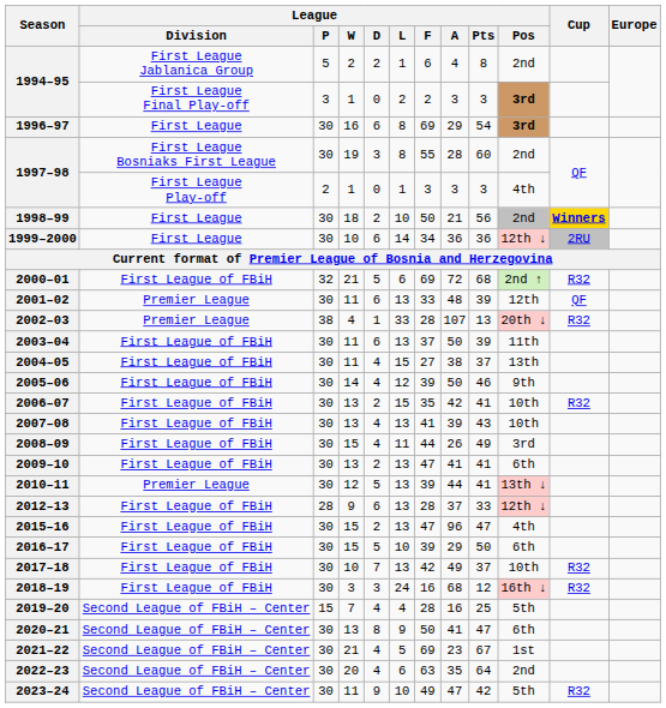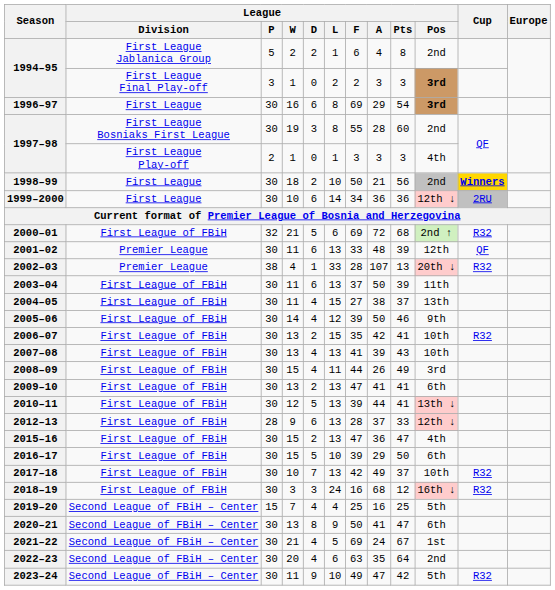2010–11 | League / Division: Premier League -> First League of FBiH
2015–16 | League / A: 96 -> 36
2019–20 | League / F: 28 -> 25
2021–22 | League / A: 23 -> 24
